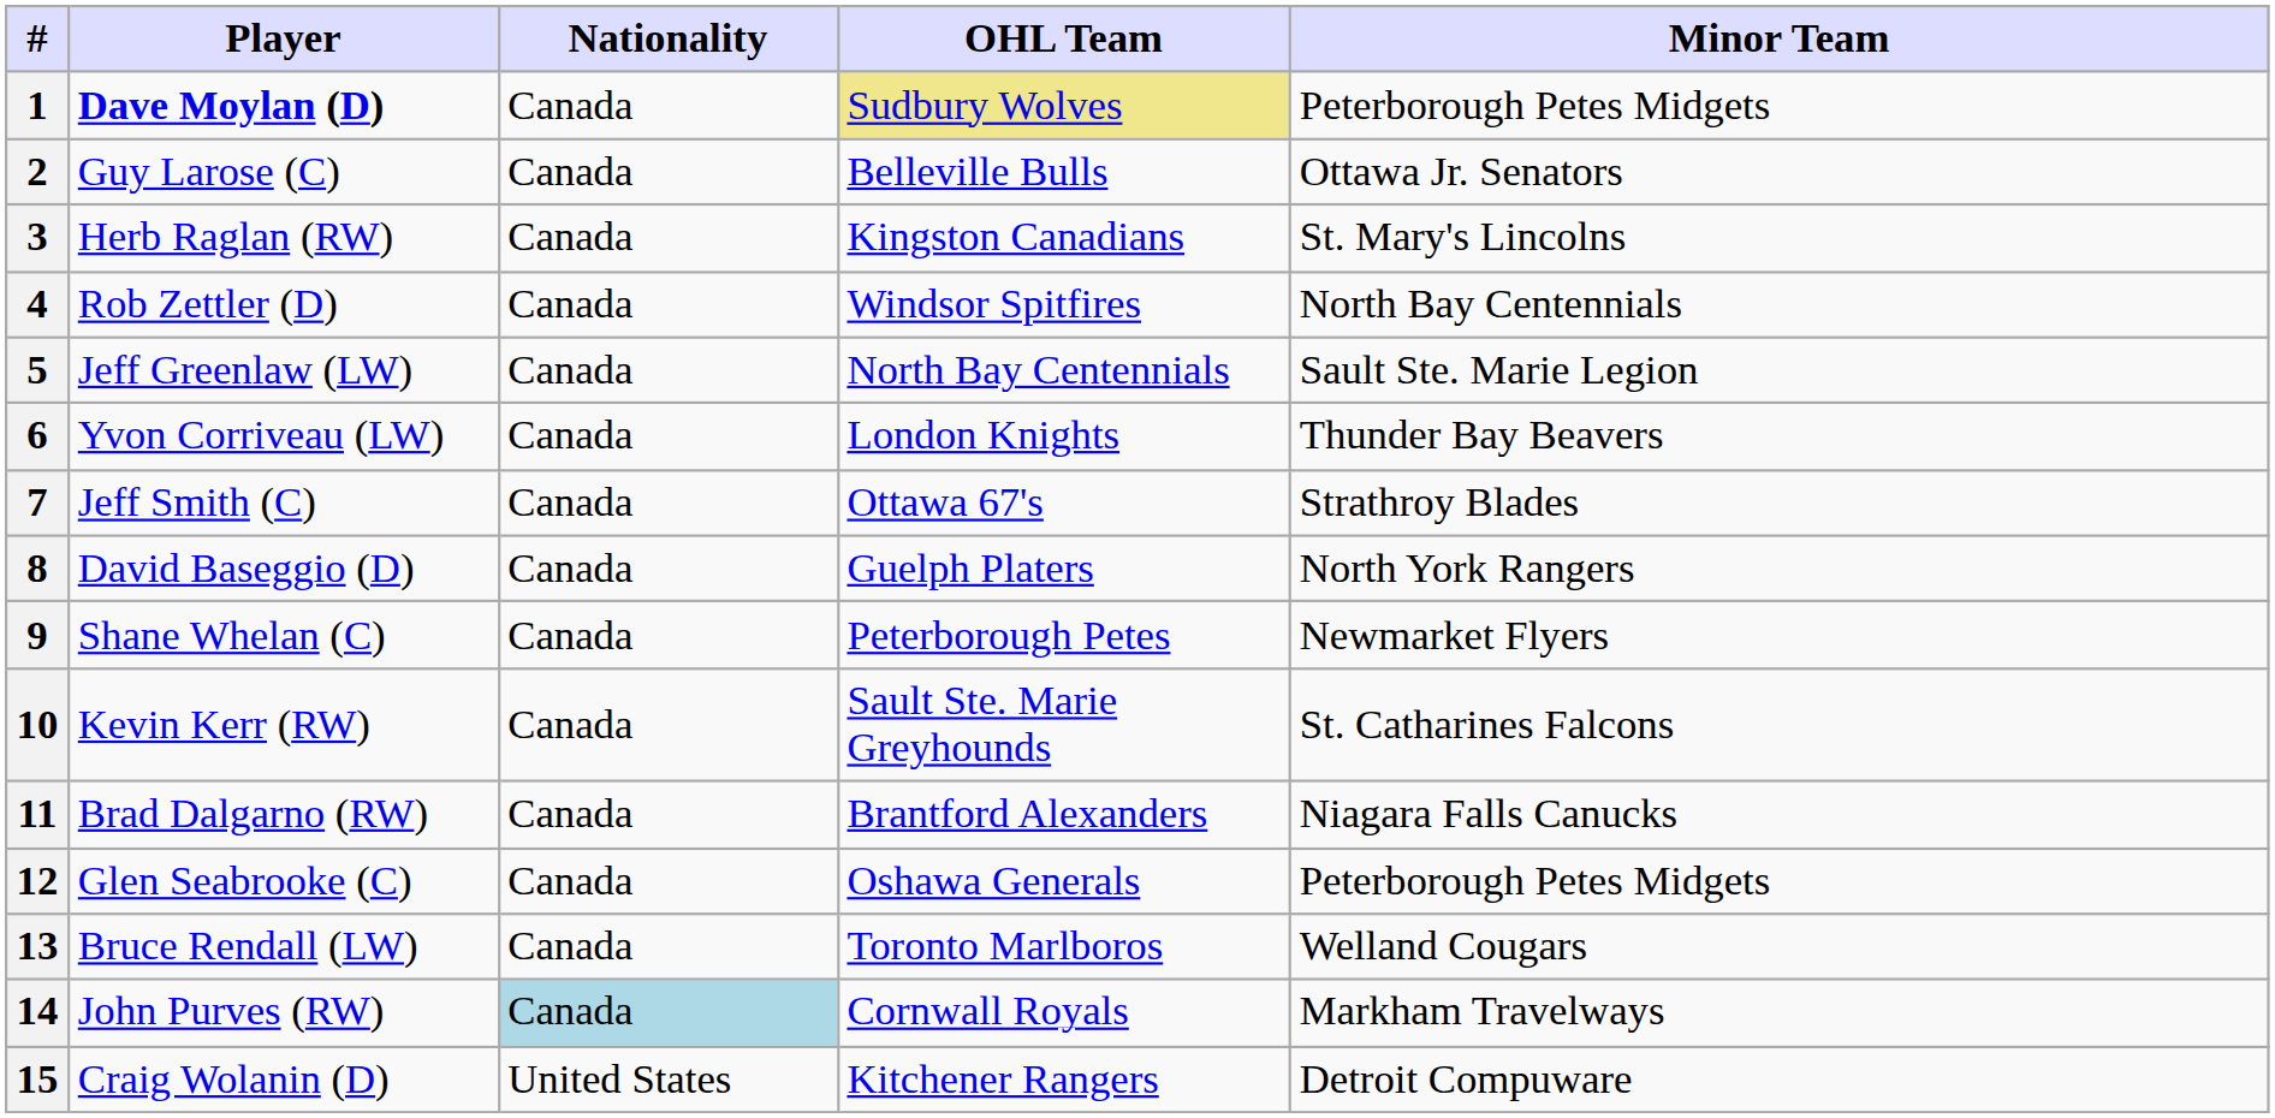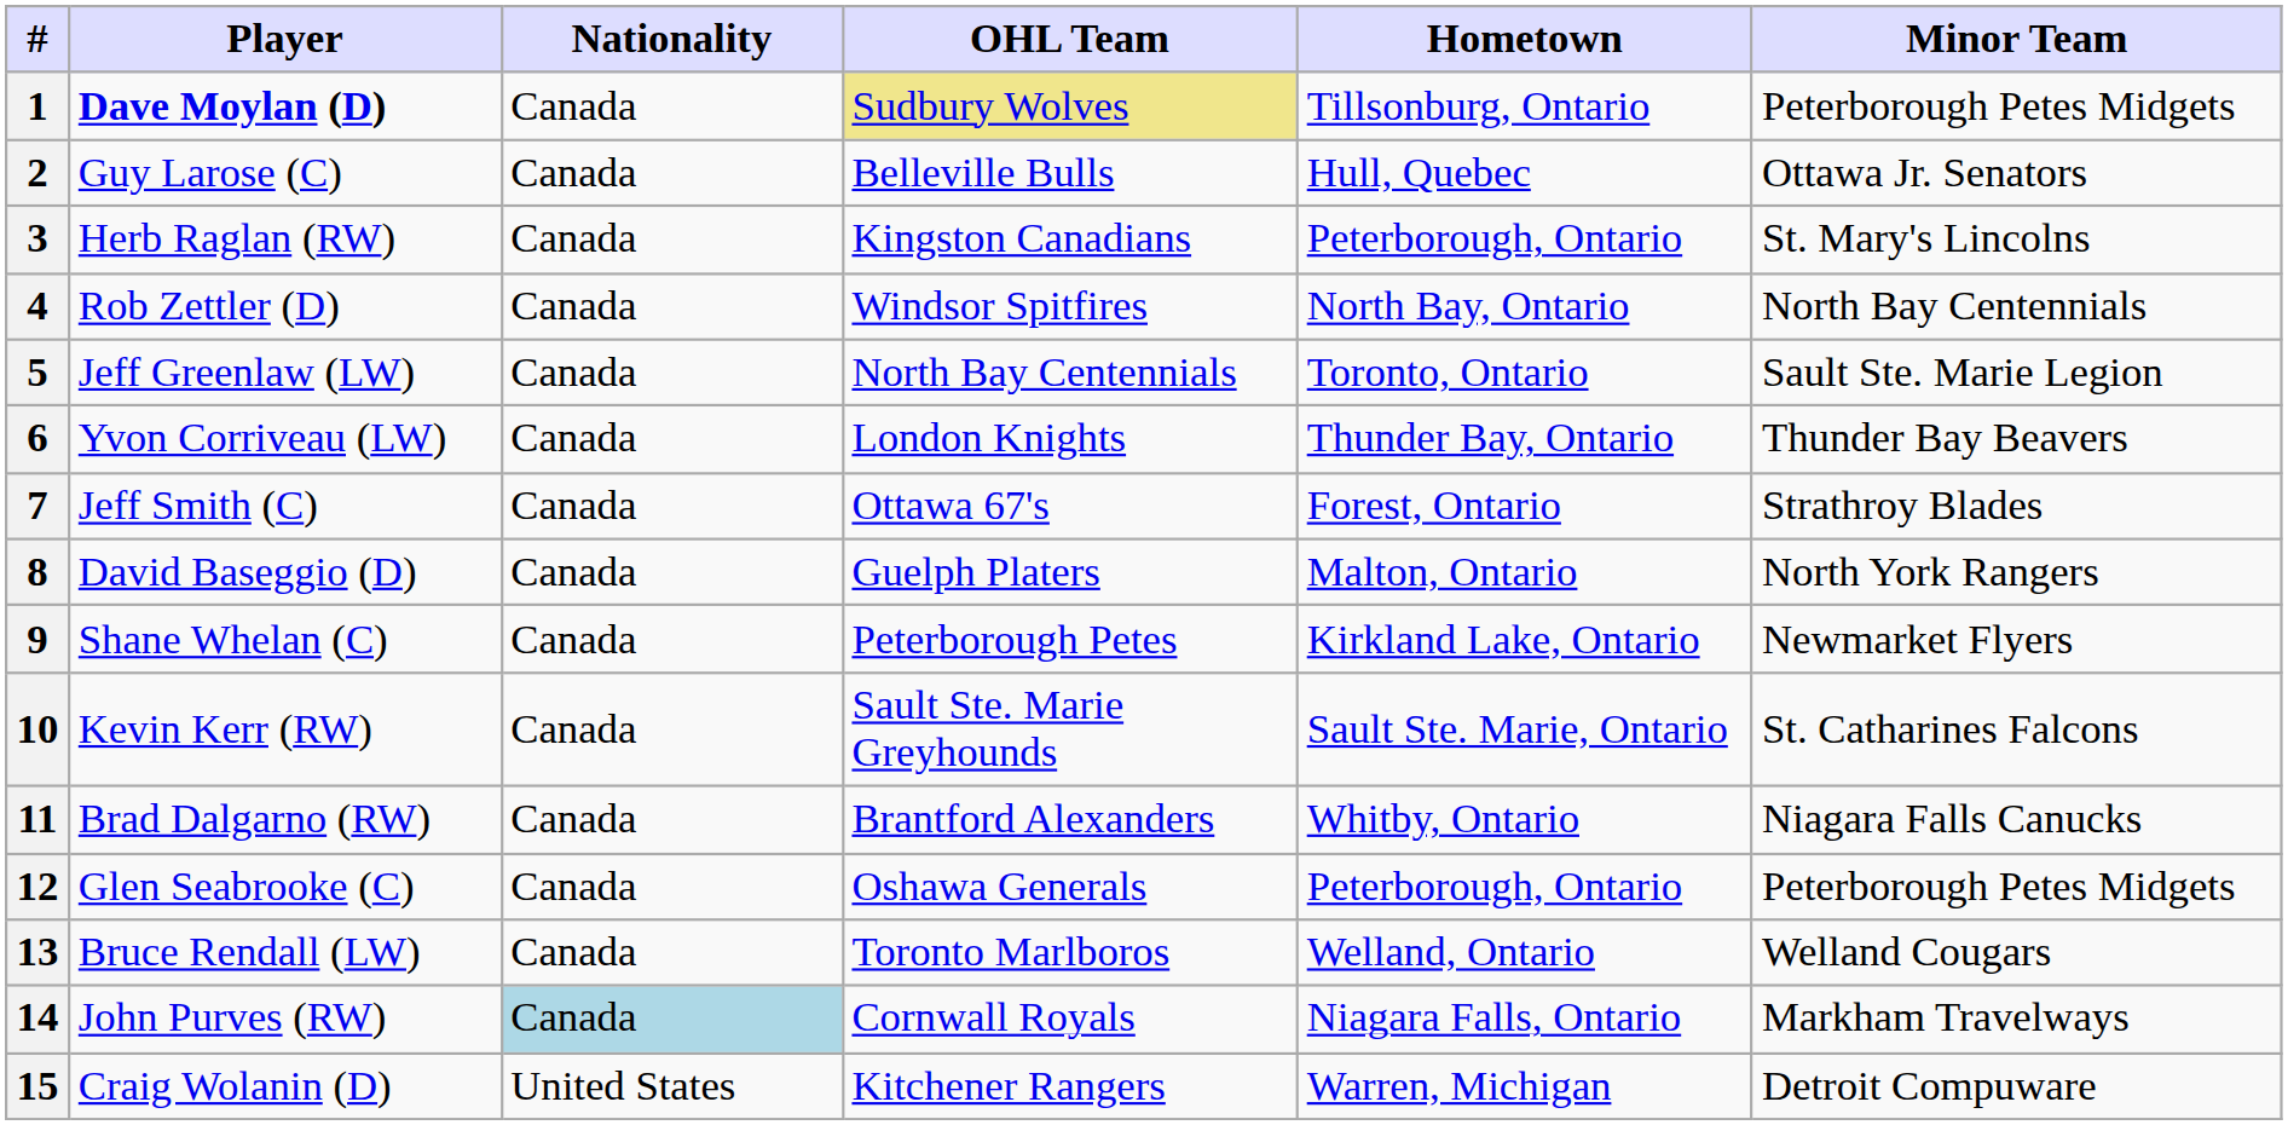+ column: Hometown | Tillsonburg, Ontario | Hull, Quebec | Peterborough, Ontario | North Bay, Ontario | Toronto, Ontario | Thunder Bay, Ontario | Forest, Ontario | Malton, Ontario | Kirkland Lake, Ontario | Sault Ste. Marie, Ontario | Whitby, Ontario | Peterborough, Ontario | Welland, Ontario | Niagara Falls, Ontario | Warren, Michigan
